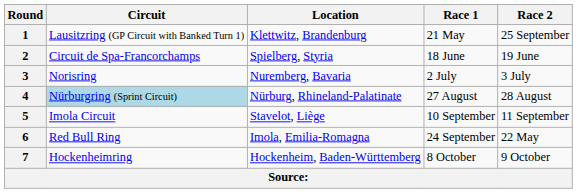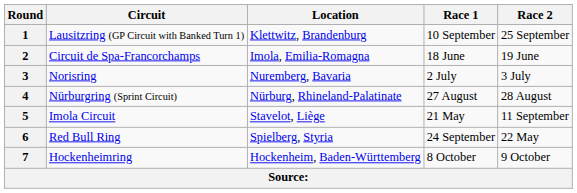1 | Race 1: 21 May -> 10 September
2 | Location: Spielberg, Styria -> Imola, Emilia-Romagna
4 | Circuit: lightblue background -> no background
5 | Race 1: 10 September -> 21 May
6 | Location: Imola, Emilia-Romagna -> Spielberg, Styria
